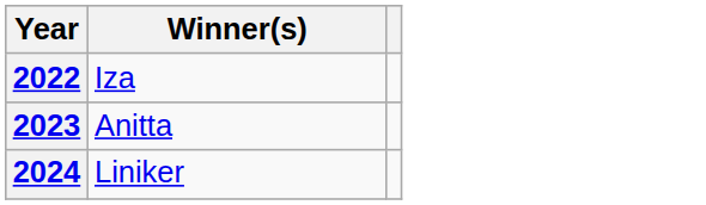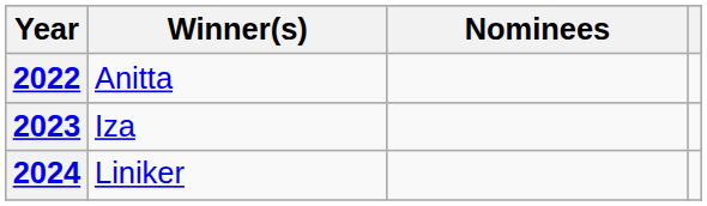+ column: Nominees
2022 | Winner(s): Iza -> Anitta
2023 | Winner(s): Anitta -> Iza
